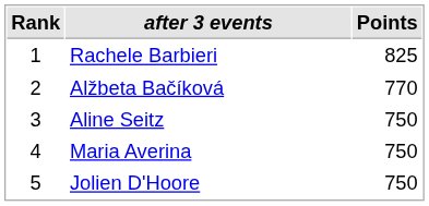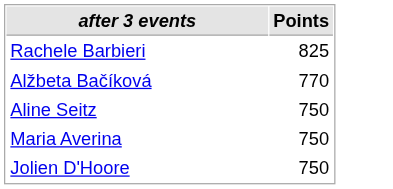- column: Rank | 1 | 2 | 3 | 4 | 5
